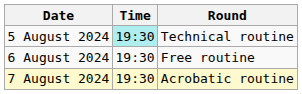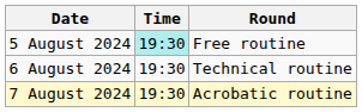5 August 2024 | Round: Technical routine -> Free routine
6 August 2024 | Round: Free routine -> Technical routine
